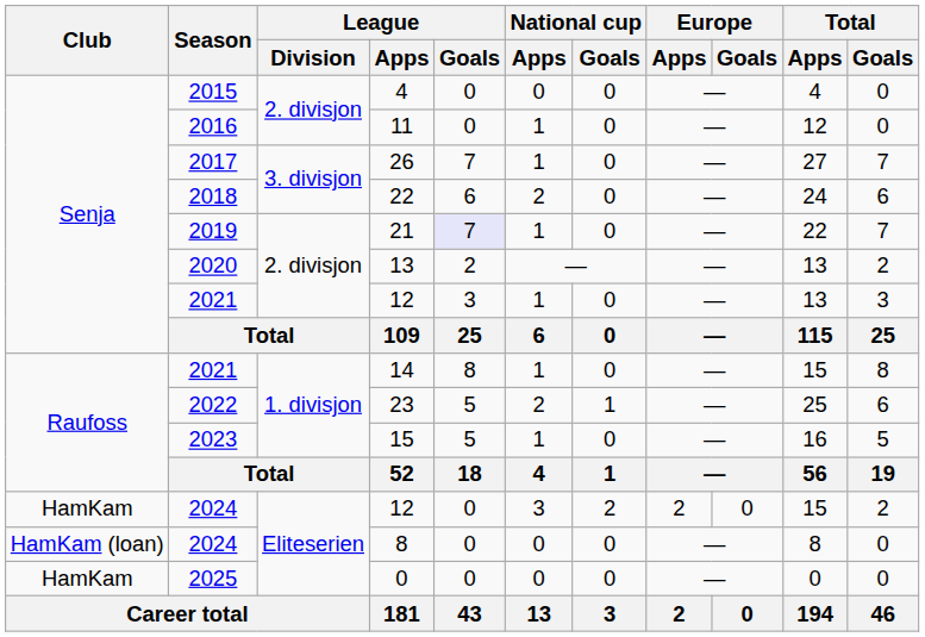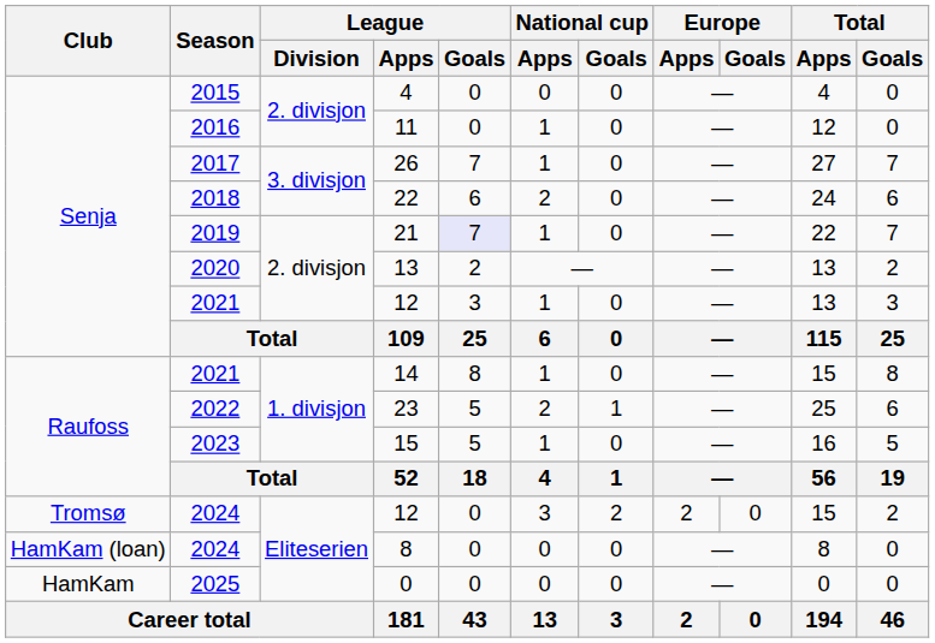2024 / 12 | Club: HamKam -> Tromsø
